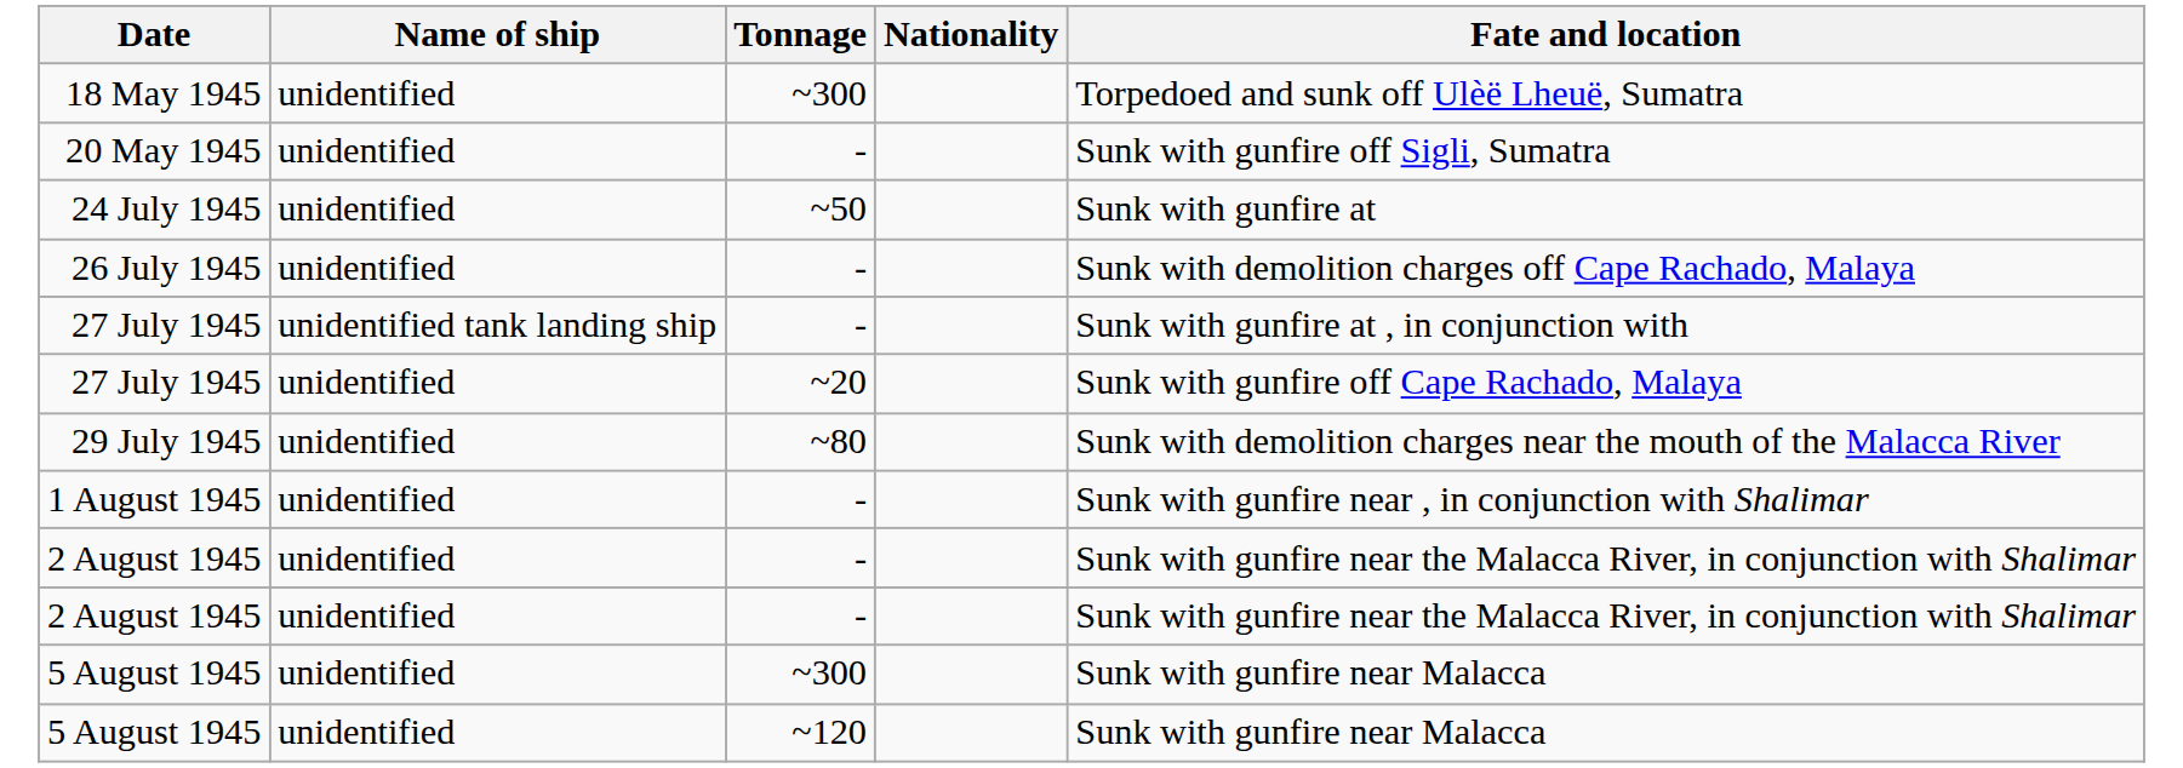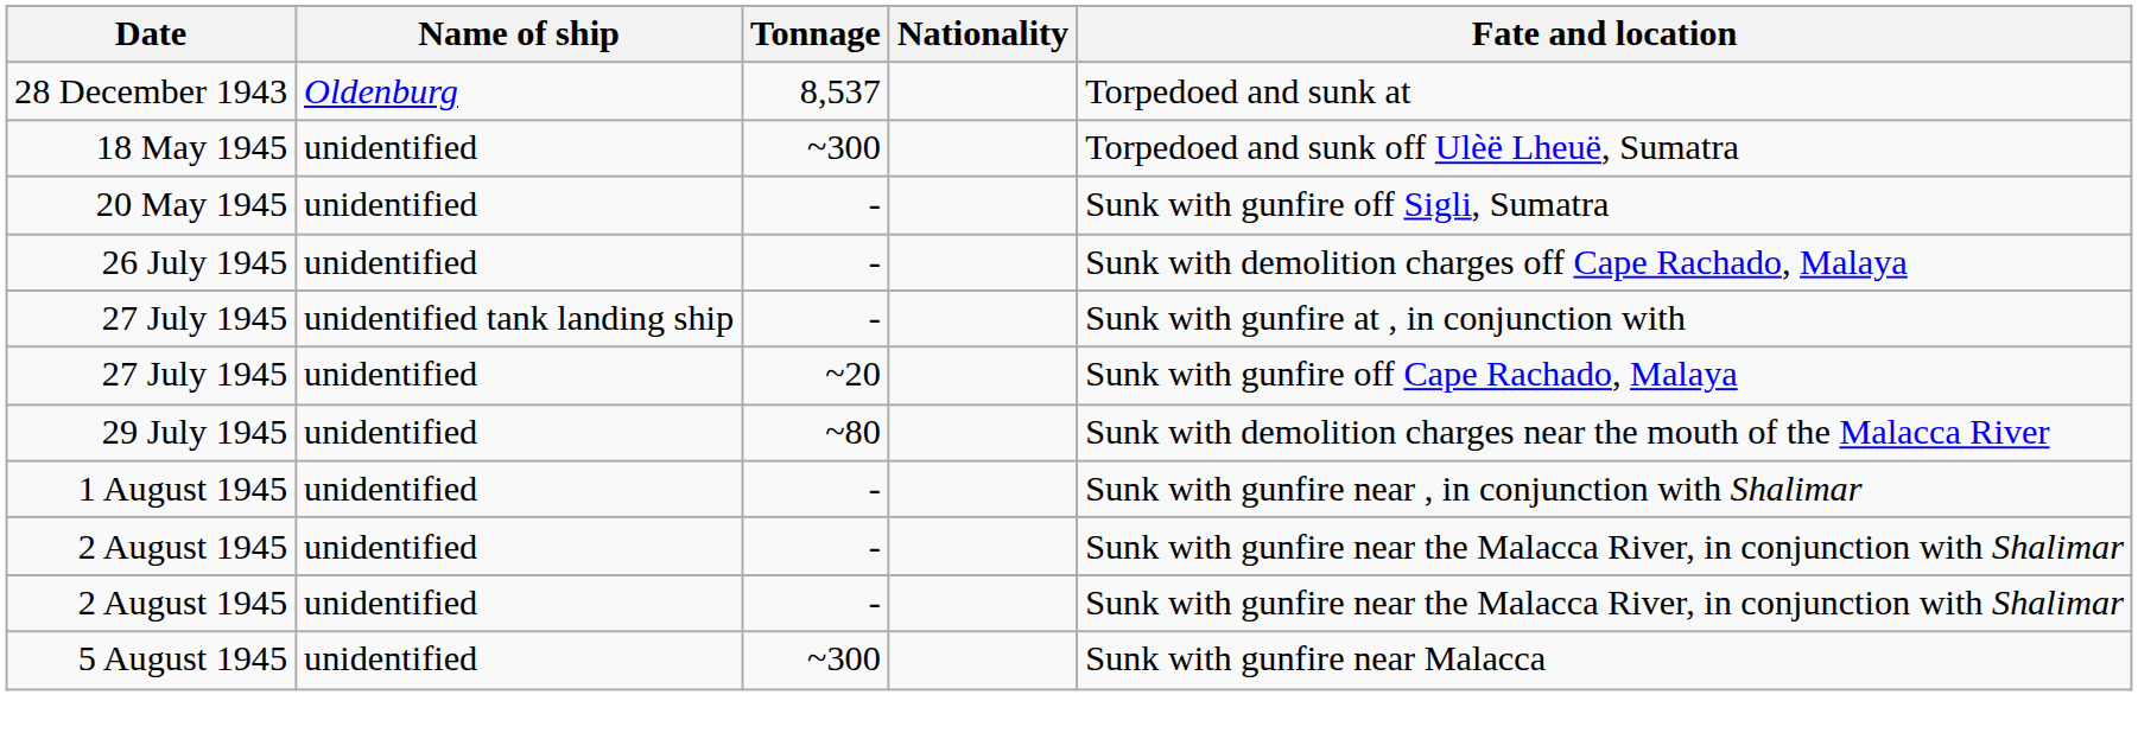+ row: 28 December 1943 | Oldenburg | 8,537 | Torpedoed and sunk at
- row: 24 July 1945 | unidentified | ~50 | Sunk with gunfire at
- row: 5 August 1945 | unidentified | ~120 | Sunk with gunfire near Malacca
